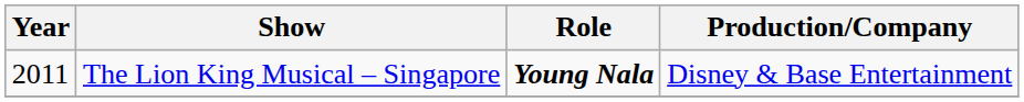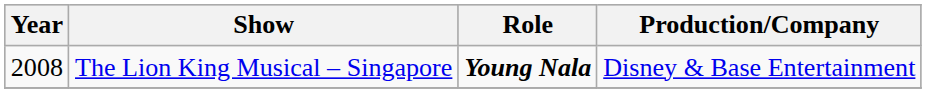The Lion King Musical – Singapore | Year: 2011 -> 2008
